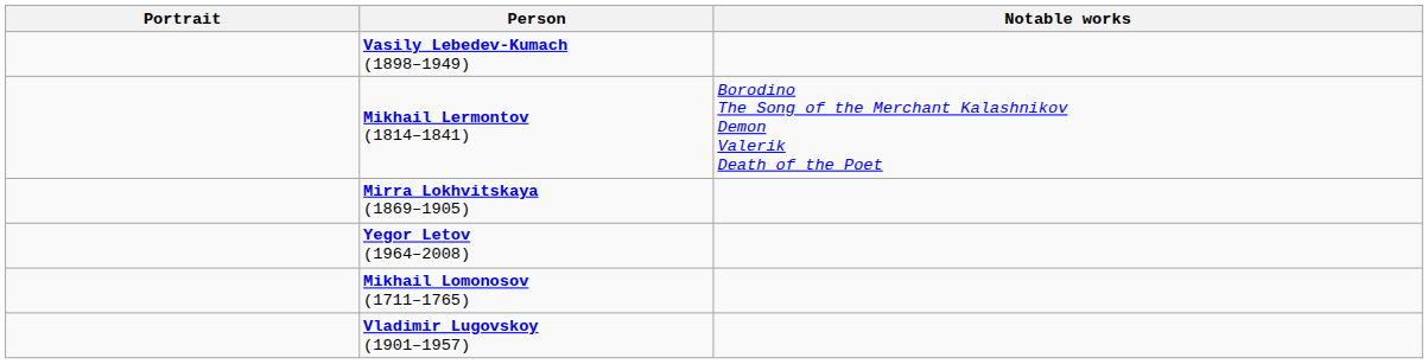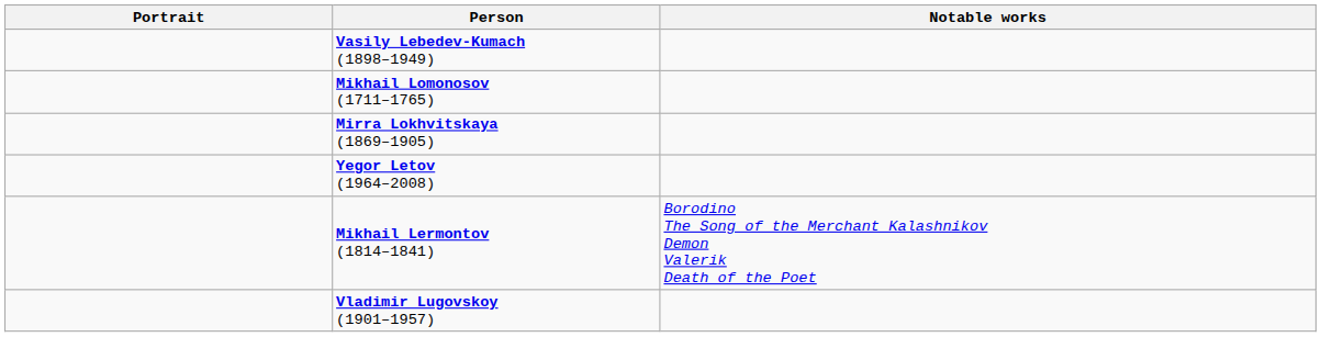rows swapped: Mikhail Lermontov (1814–1841) <-> Mikhail Lomonosov (1711–1765)
